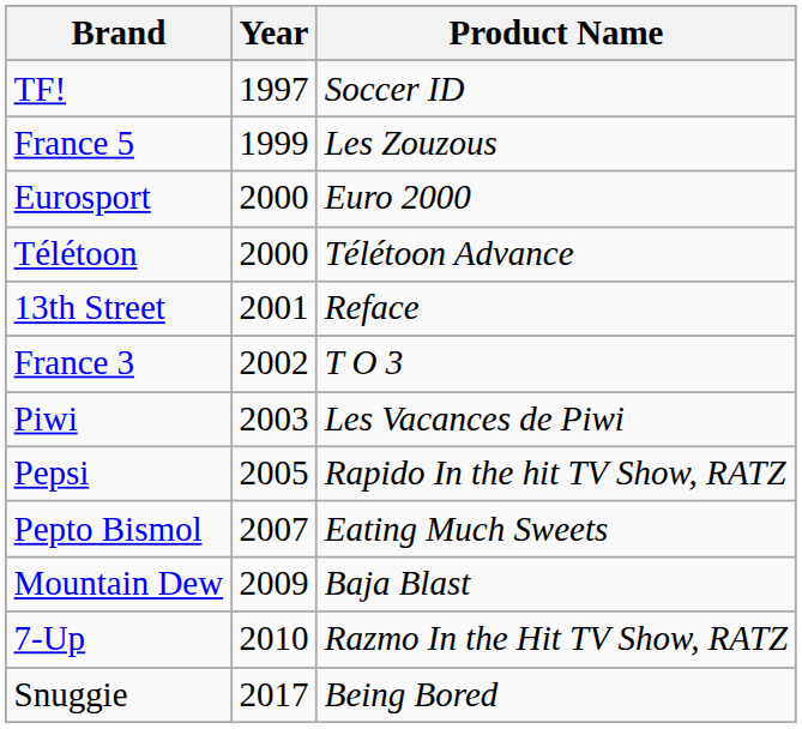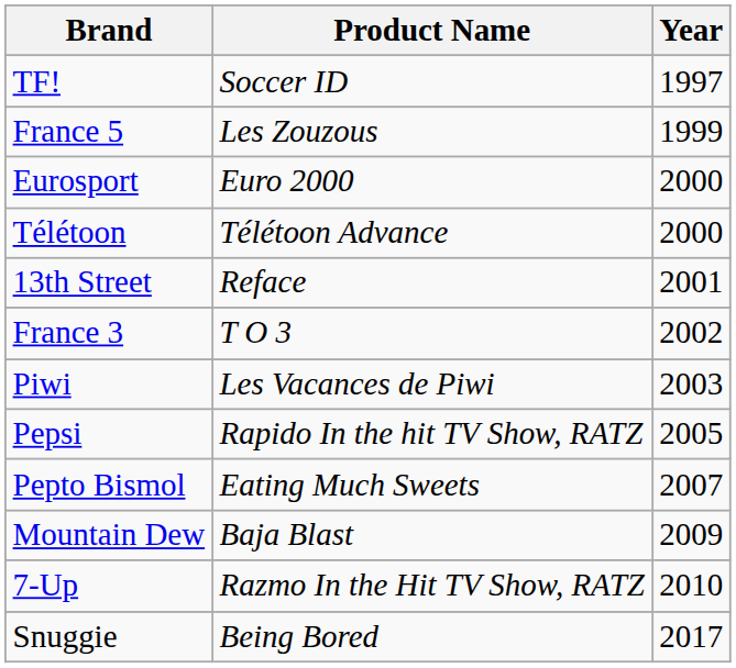columns swapped: Product Name <-> Year
